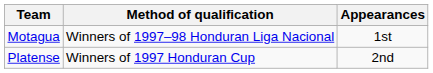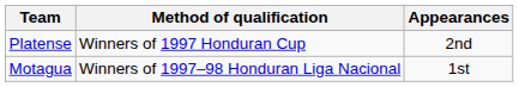rows swapped: Motagua <-> Platense
